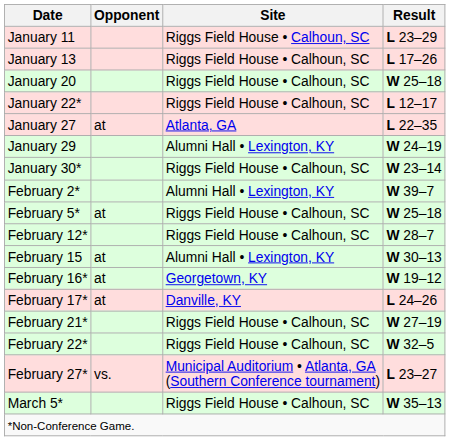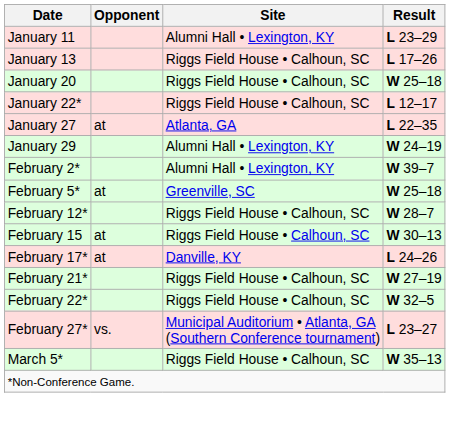January 11 | Site: Riggs Field House • Calhoun, SC -> Alumni Hall • Lexington, KY
- row: January 30* | Riggs Field House • Calhoun, SC | W 23–14
February 5* | Site: Riggs Field House • Calhoun, SC -> Greenville, SC
February 15 | Site: Alumni Hall • Lexington, KY -> Riggs Field House • Calhoun, SC
- row: February 16* | at | Georgetown, KY | W 19–12
